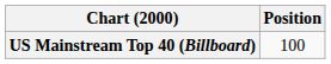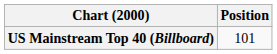US Mainstream Top 40 (Billboard) | Position: 100 -> 101
